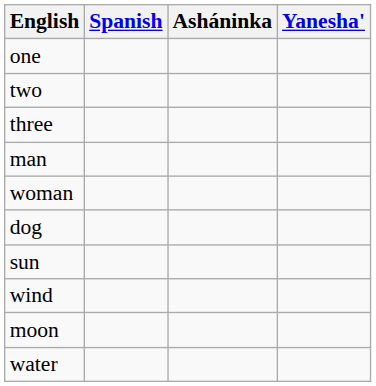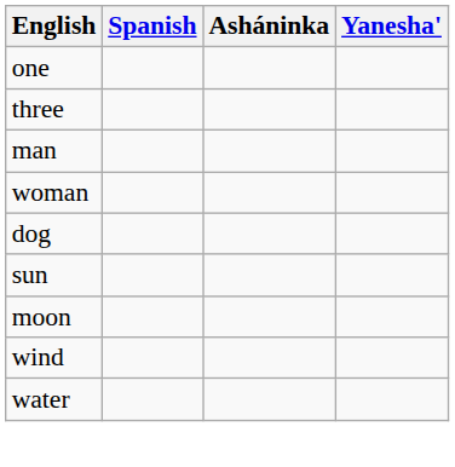- row: two
rows swapped: wind <-> moon
